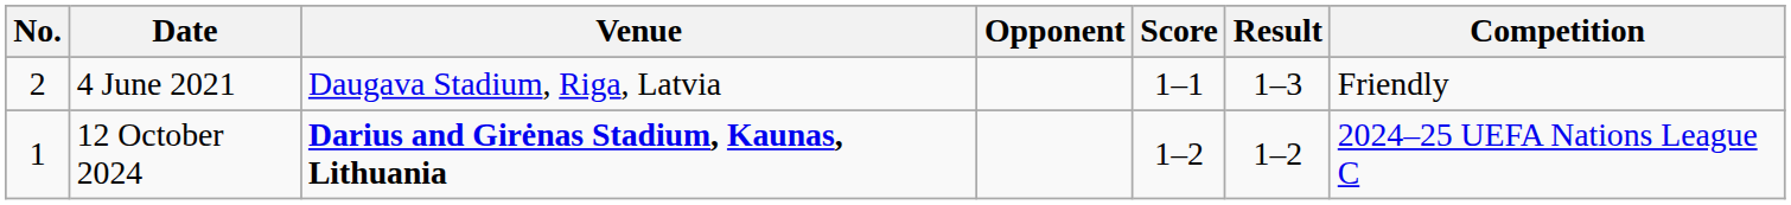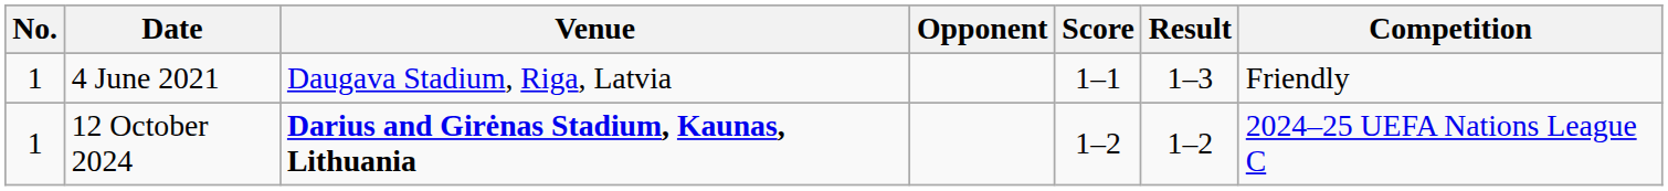4 June 2021 | No.: 2 -> 1
